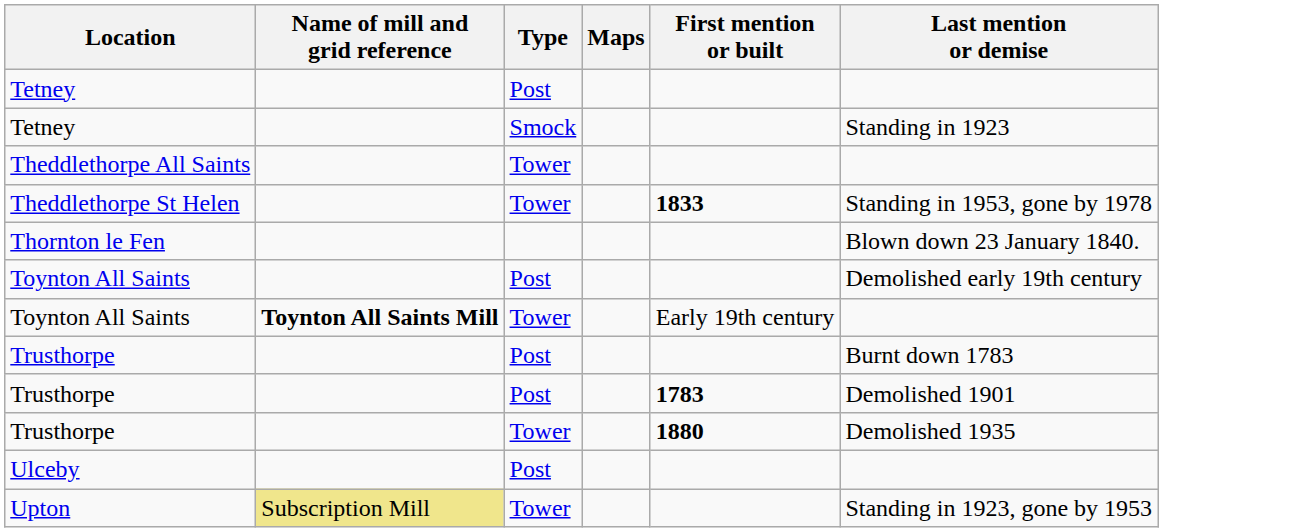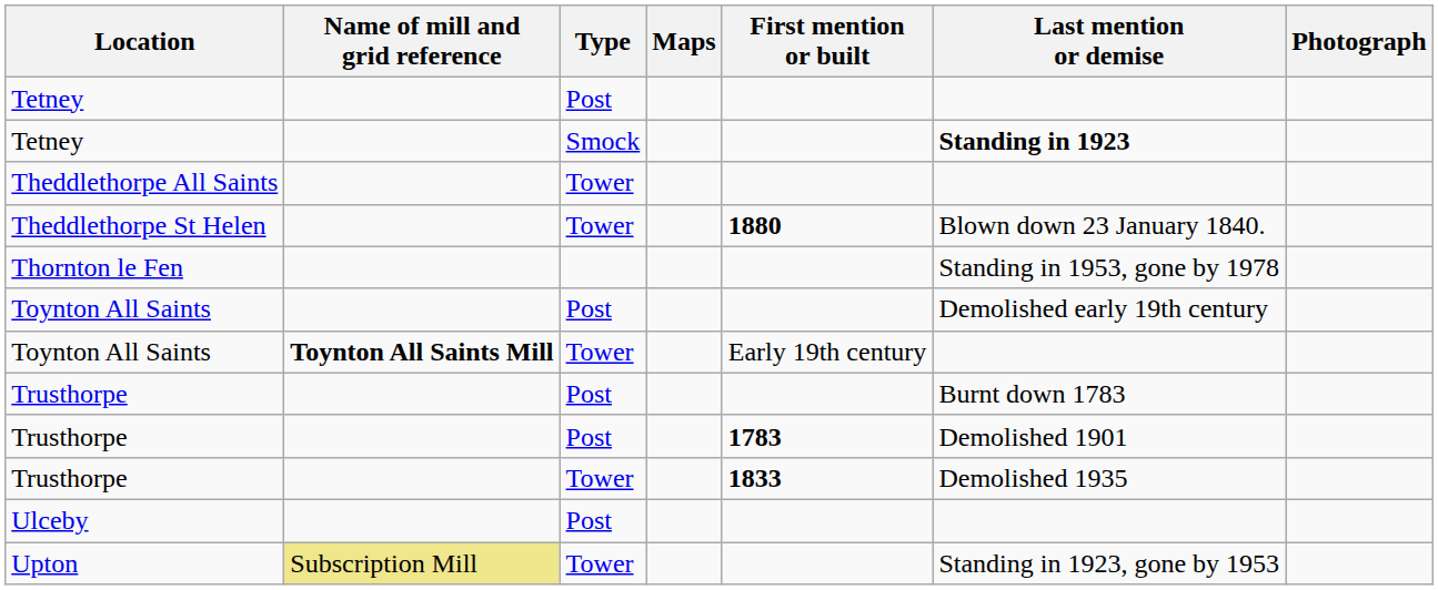+ column: Photograph
Tetney / Smock | Last mention or demise: normal -> bold
Theddlethorpe St Helen | First mention or built: 1833 -> 1880
Theddlethorpe St Helen | Last mention or demise: Standing in 1953, gone by 1978 -> Blown down 23 January 1840.
Thornton le Fen | Last mention or demise: Blown down 23 January 1840. -> Standing in 1953, gone by 1978
Trusthorpe / Tower | First mention or built: 1880 -> 1833
